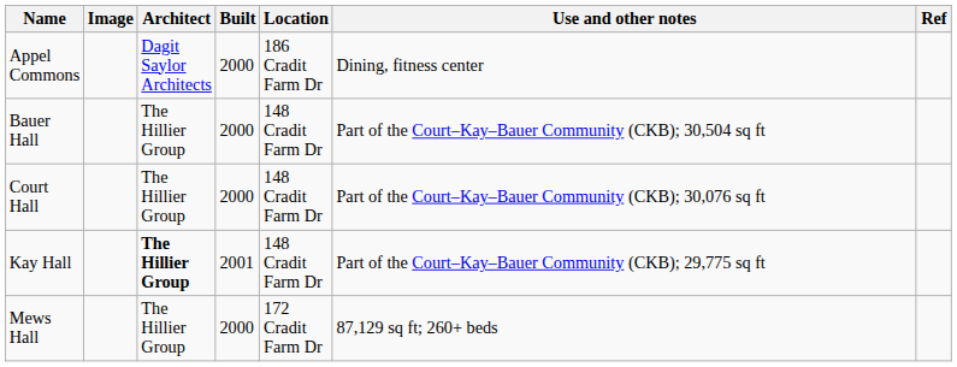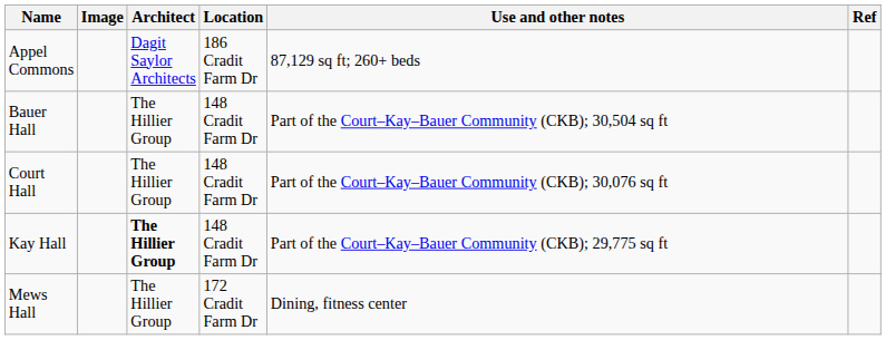- column: Built | 2000 | 2000 | 2000 | 2001 | 2000
Appel Commons | Use and other notes: Dining, fitness center -> 87,129 sq ft; 260+ beds
Mews Hall | Use and other notes: 87,129 sq ft; 260+ beds -> Dining, fitness center
